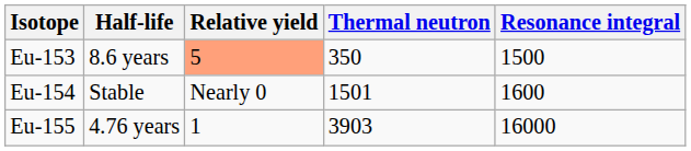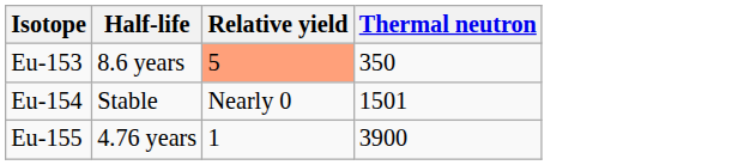- column: Resonance integral | 1500 | 1600 | 16000
Eu-155 | Thermal neutron: 3903 -> 3900
